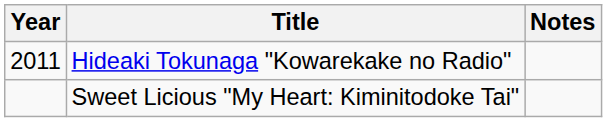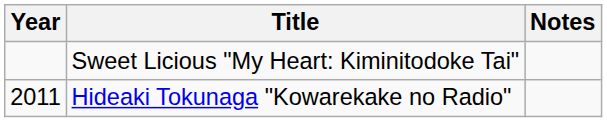rows swapped: Hideaki Tokunaga "Kowarekake no Radio" <-> Sweet Licious "My Heart: Kiminitodoke Tai"
